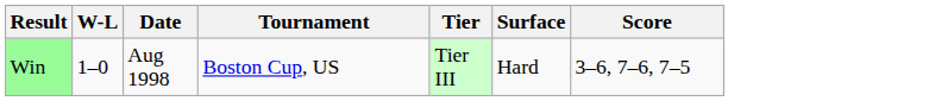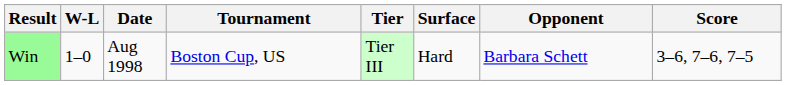+ column: Opponent | Barbara Schett
